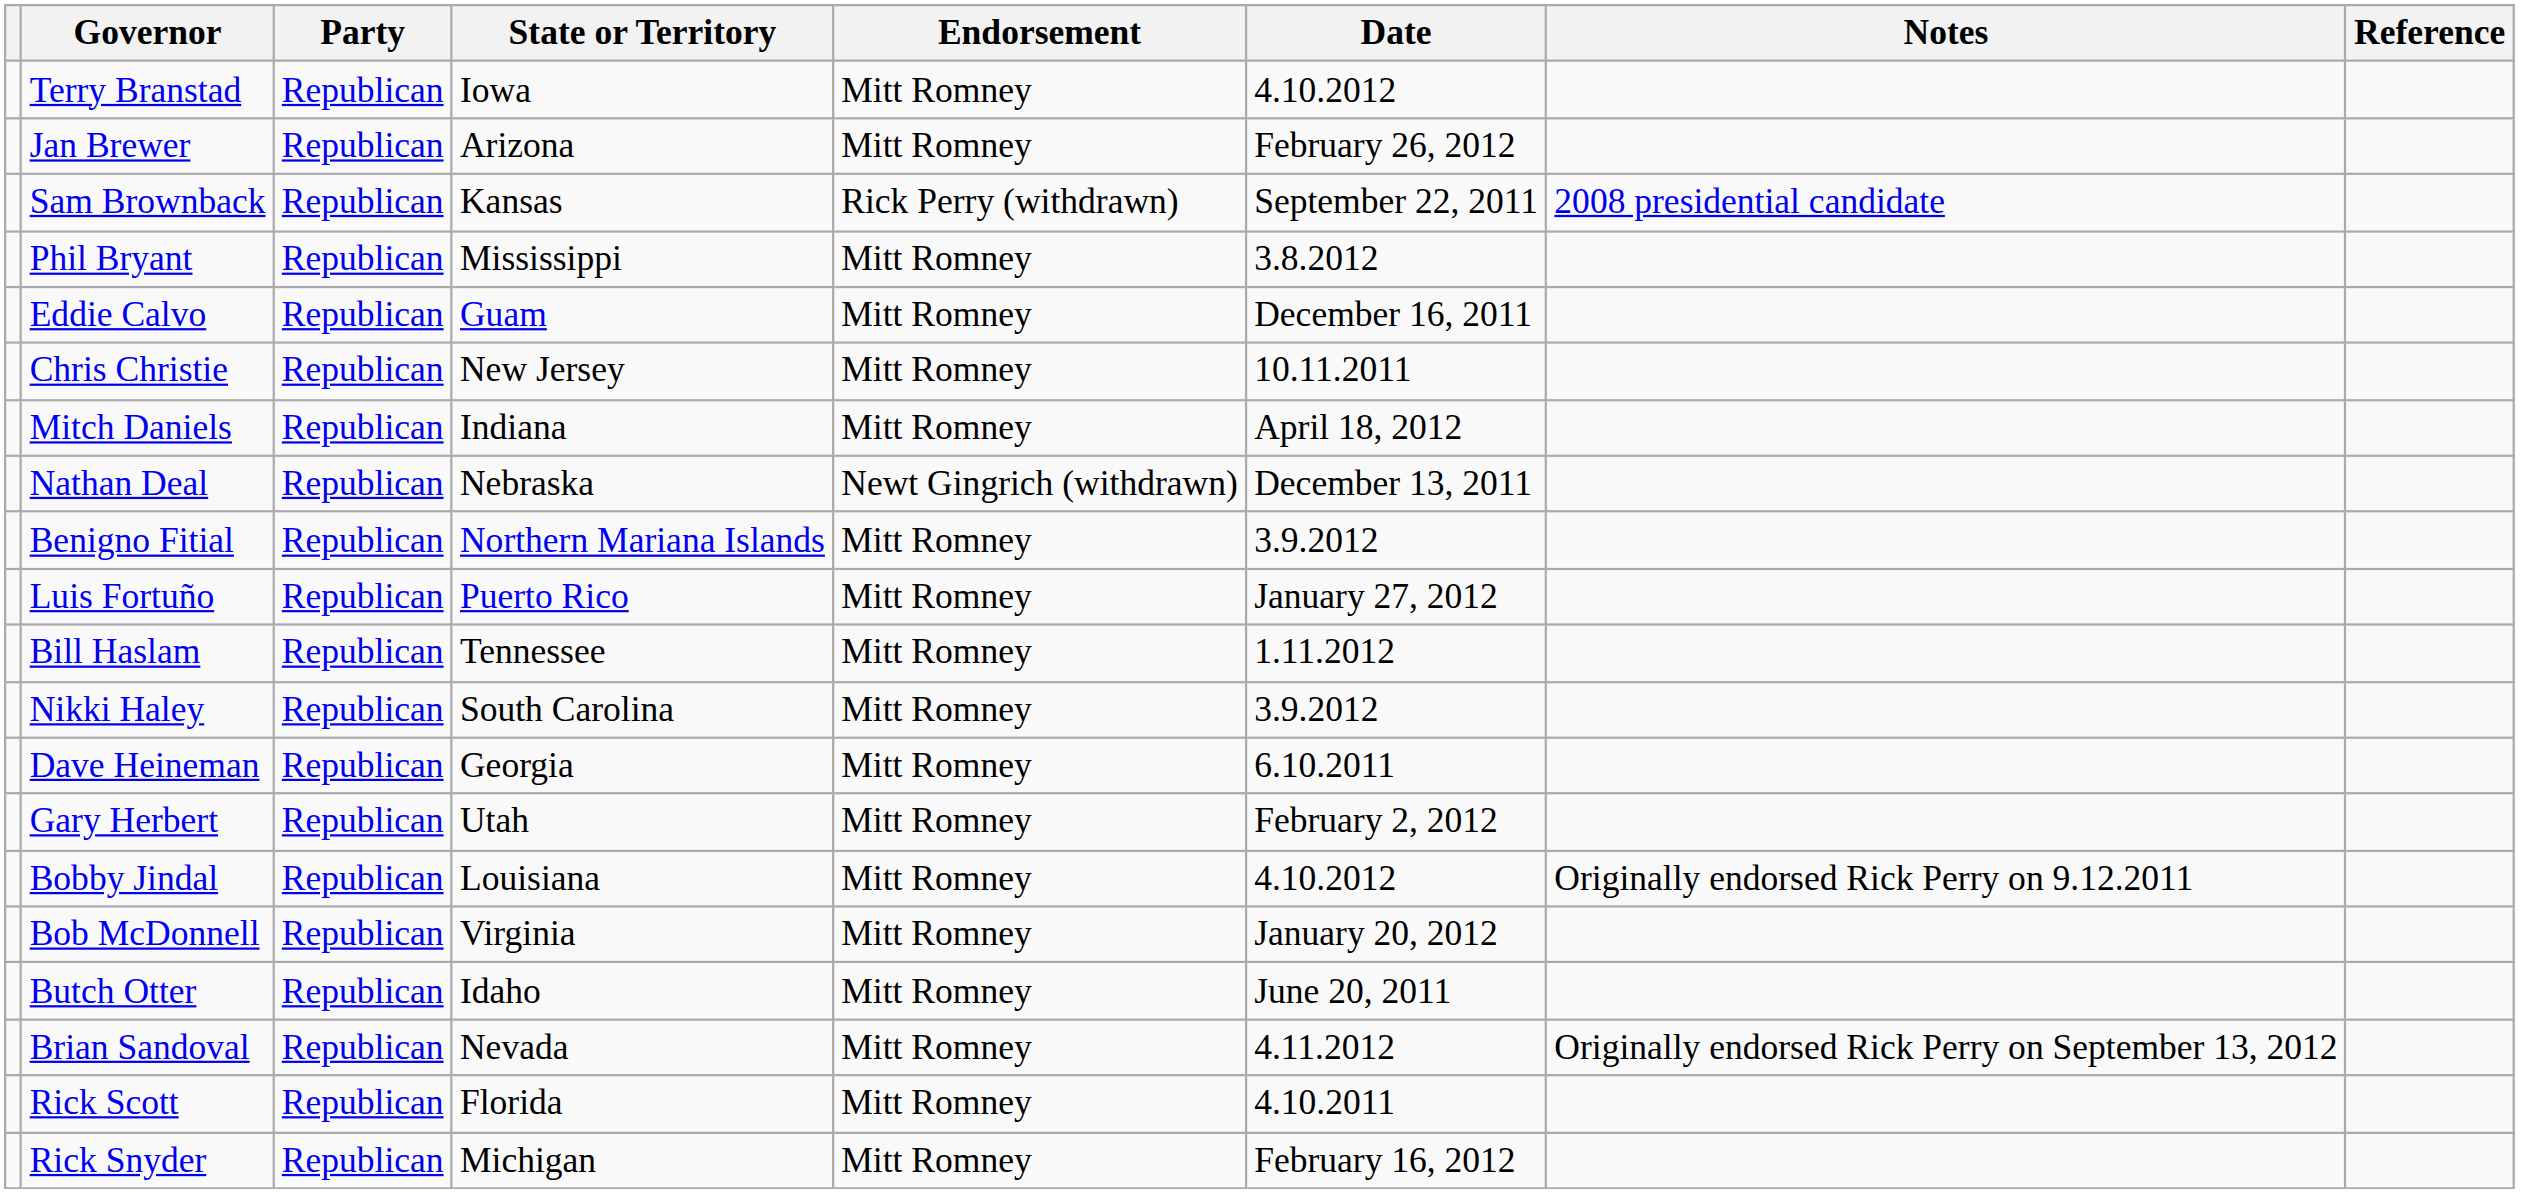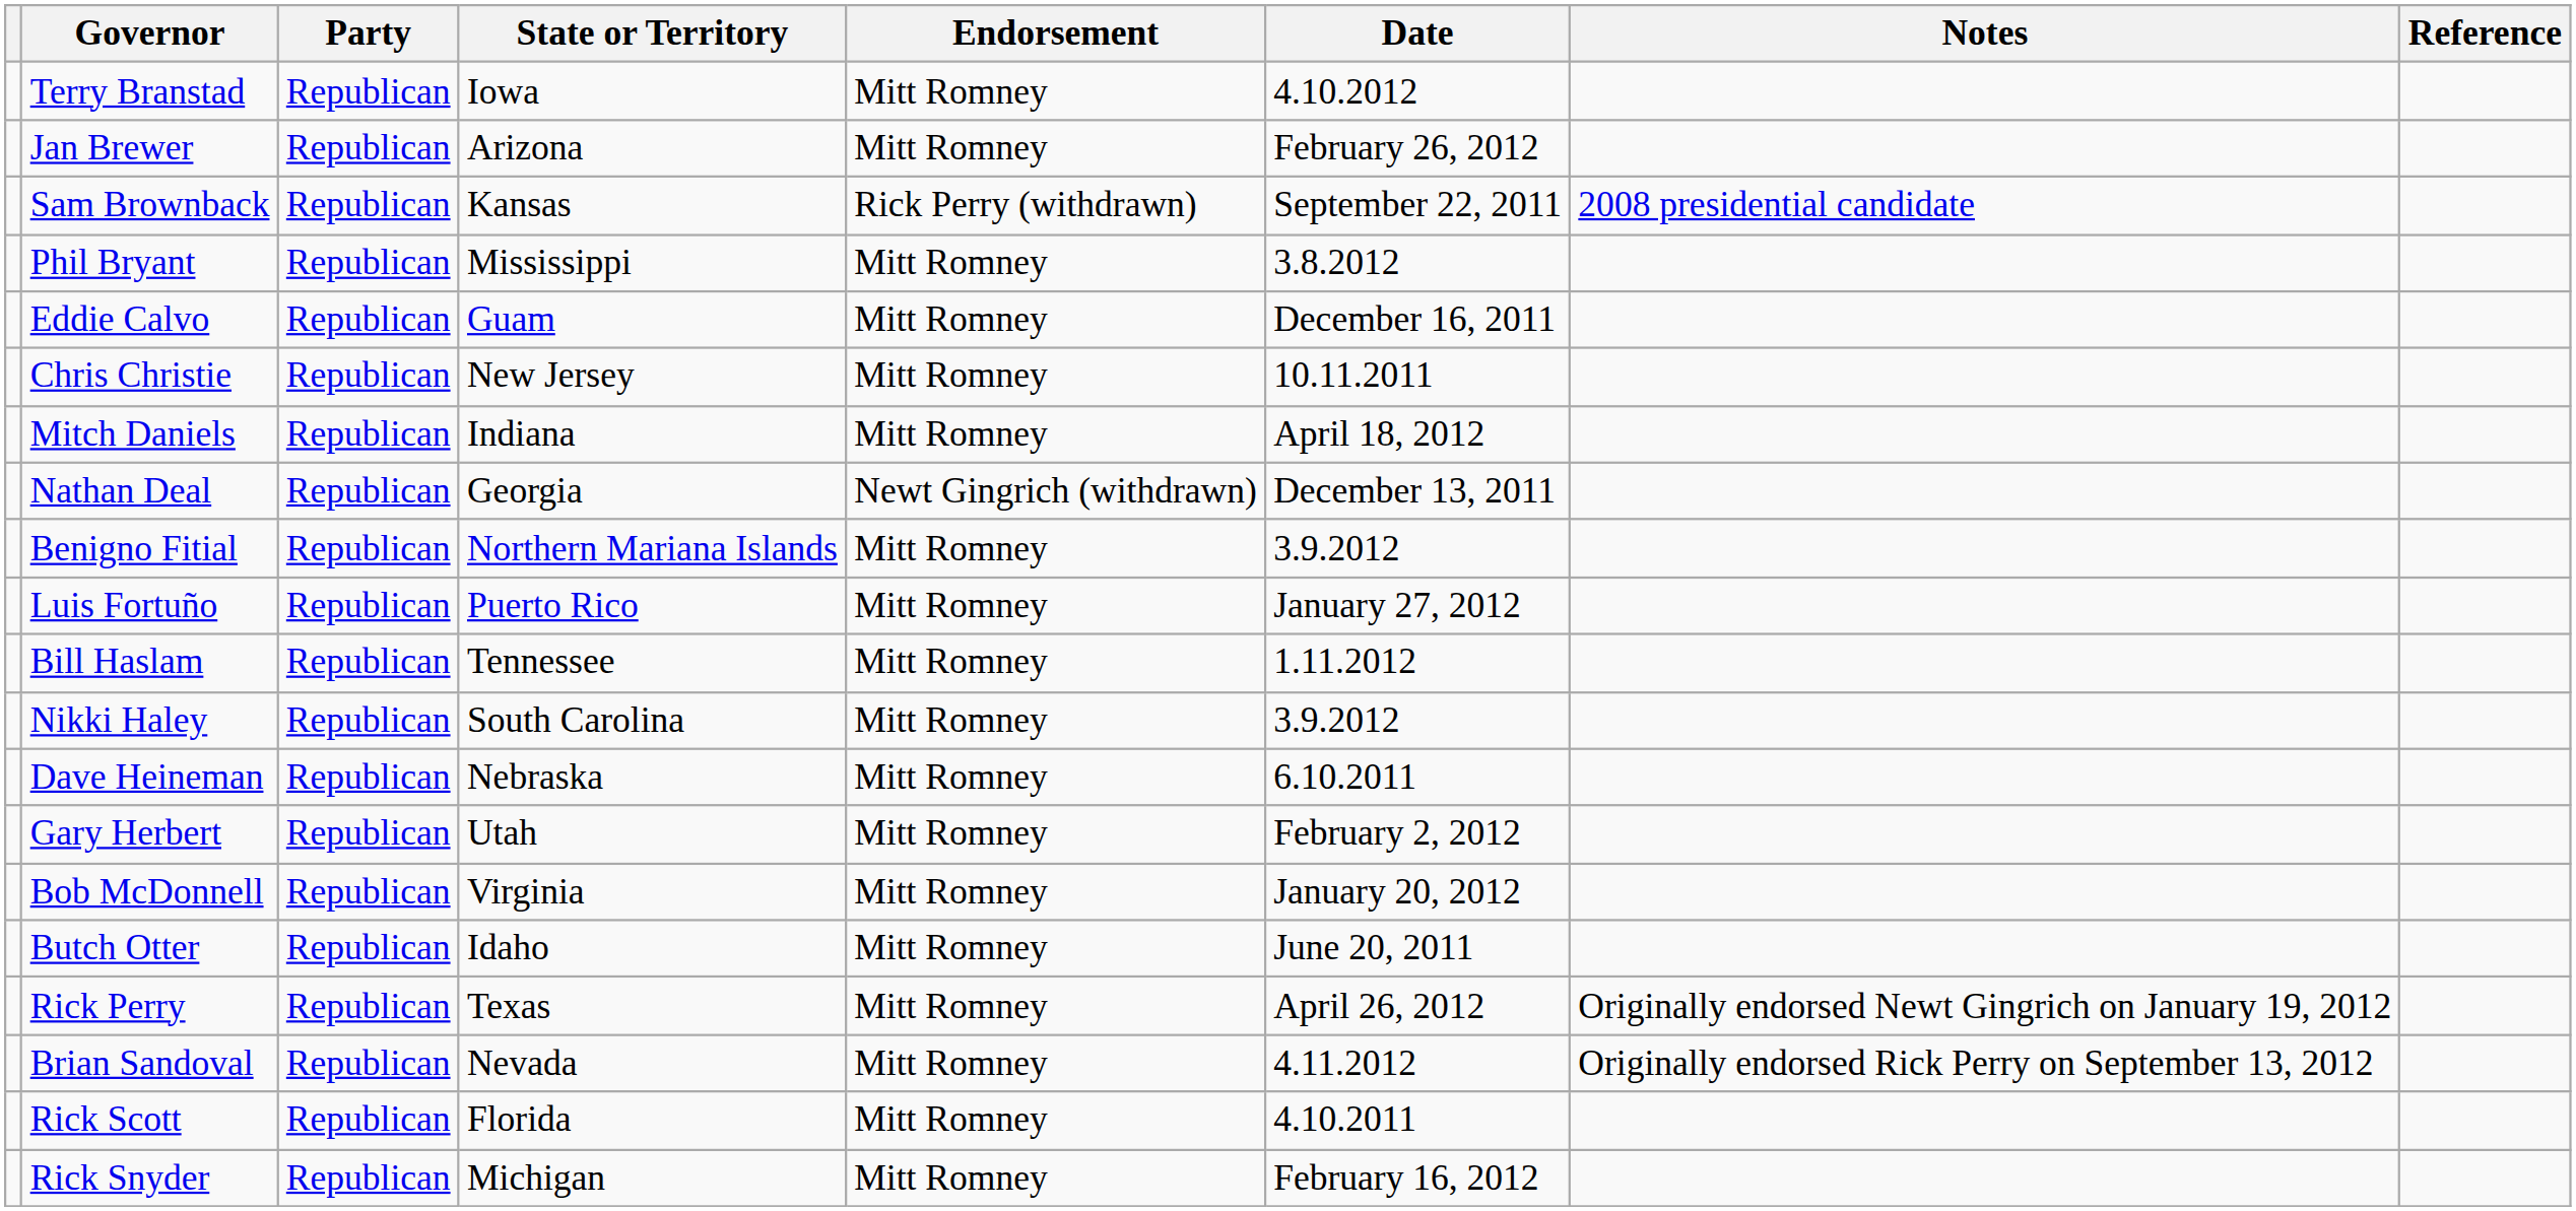Nathan Deal | State or Territory: Nebraska -> Georgia
Dave Heineman | State or Territory: Georgia -> Nebraska
- row: Bobby Jindal | Republican | Louisiana | Mitt Romney | 4.10.2012 | Originally endorsed Rick Perry on 9.12.2011
+ row: Rick Perry | Republican | Texas | Mitt Romney | April 26, 2012 | Originally endorsed Newt Gingrich on January 19, 2012
